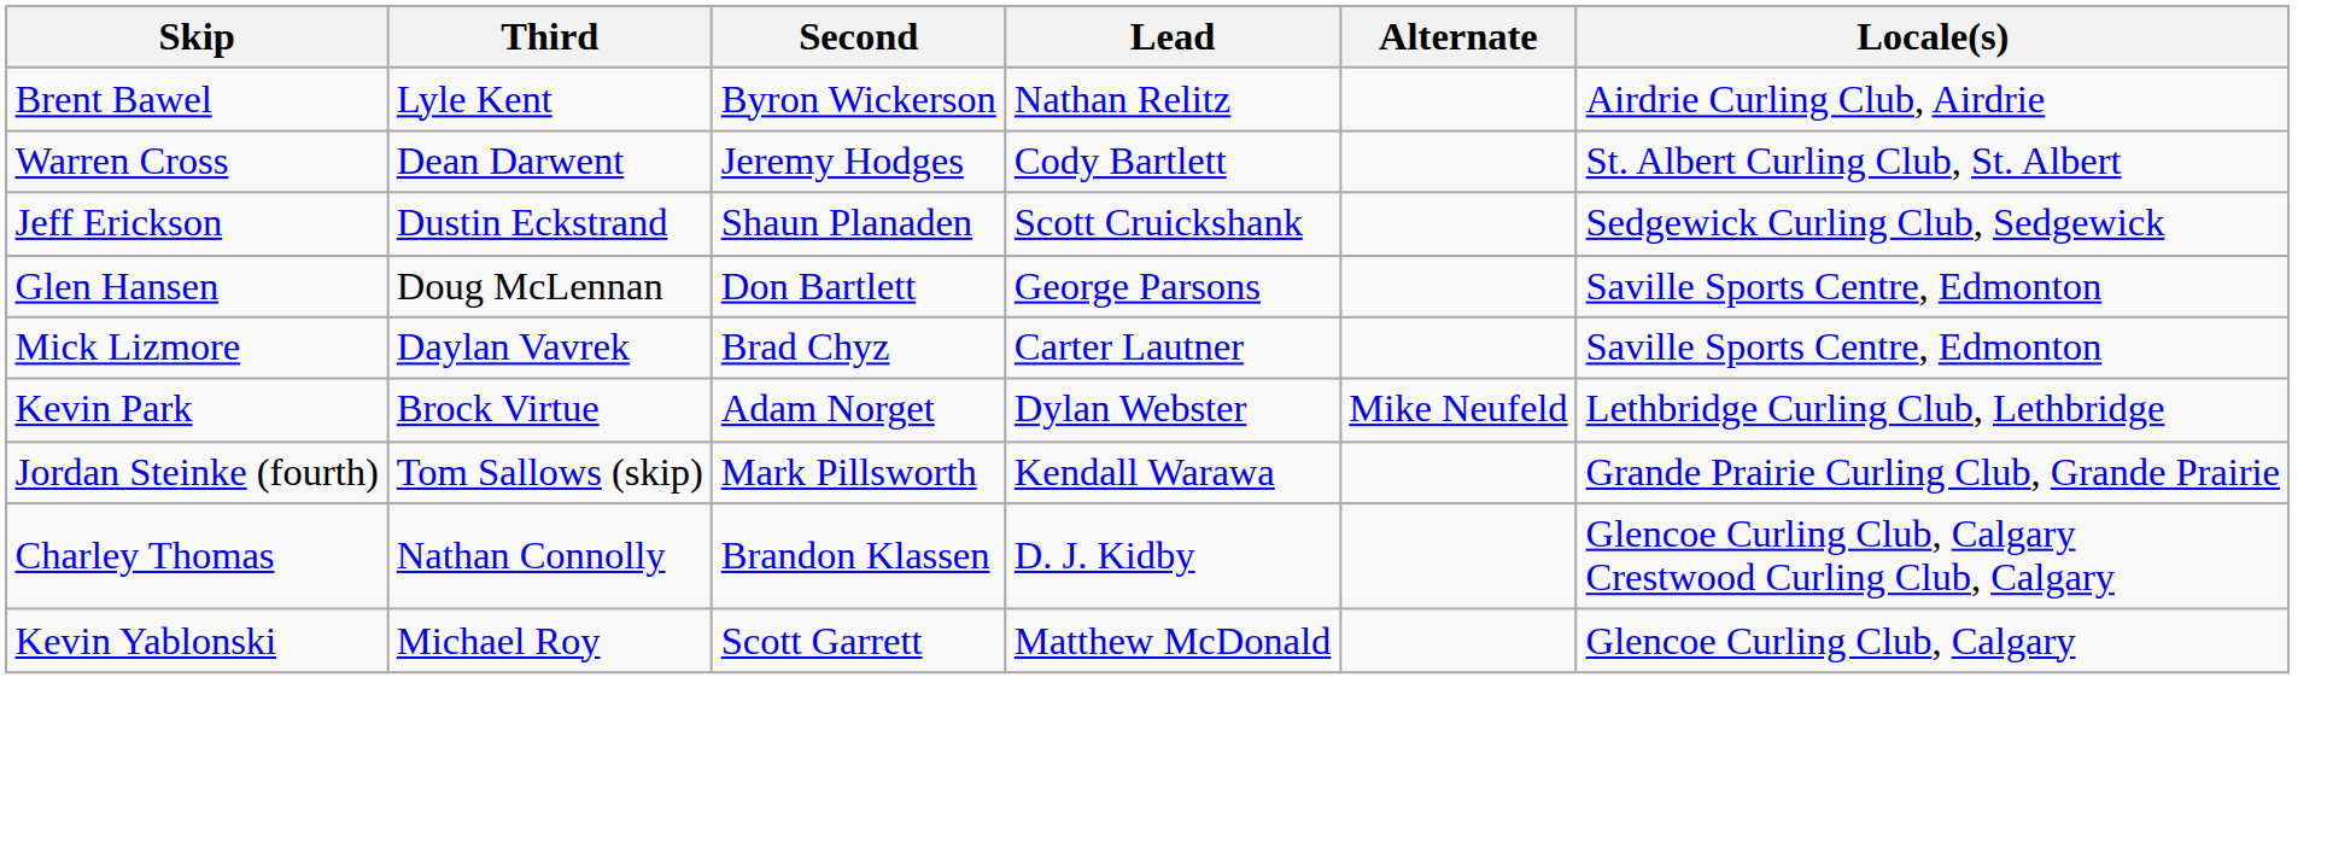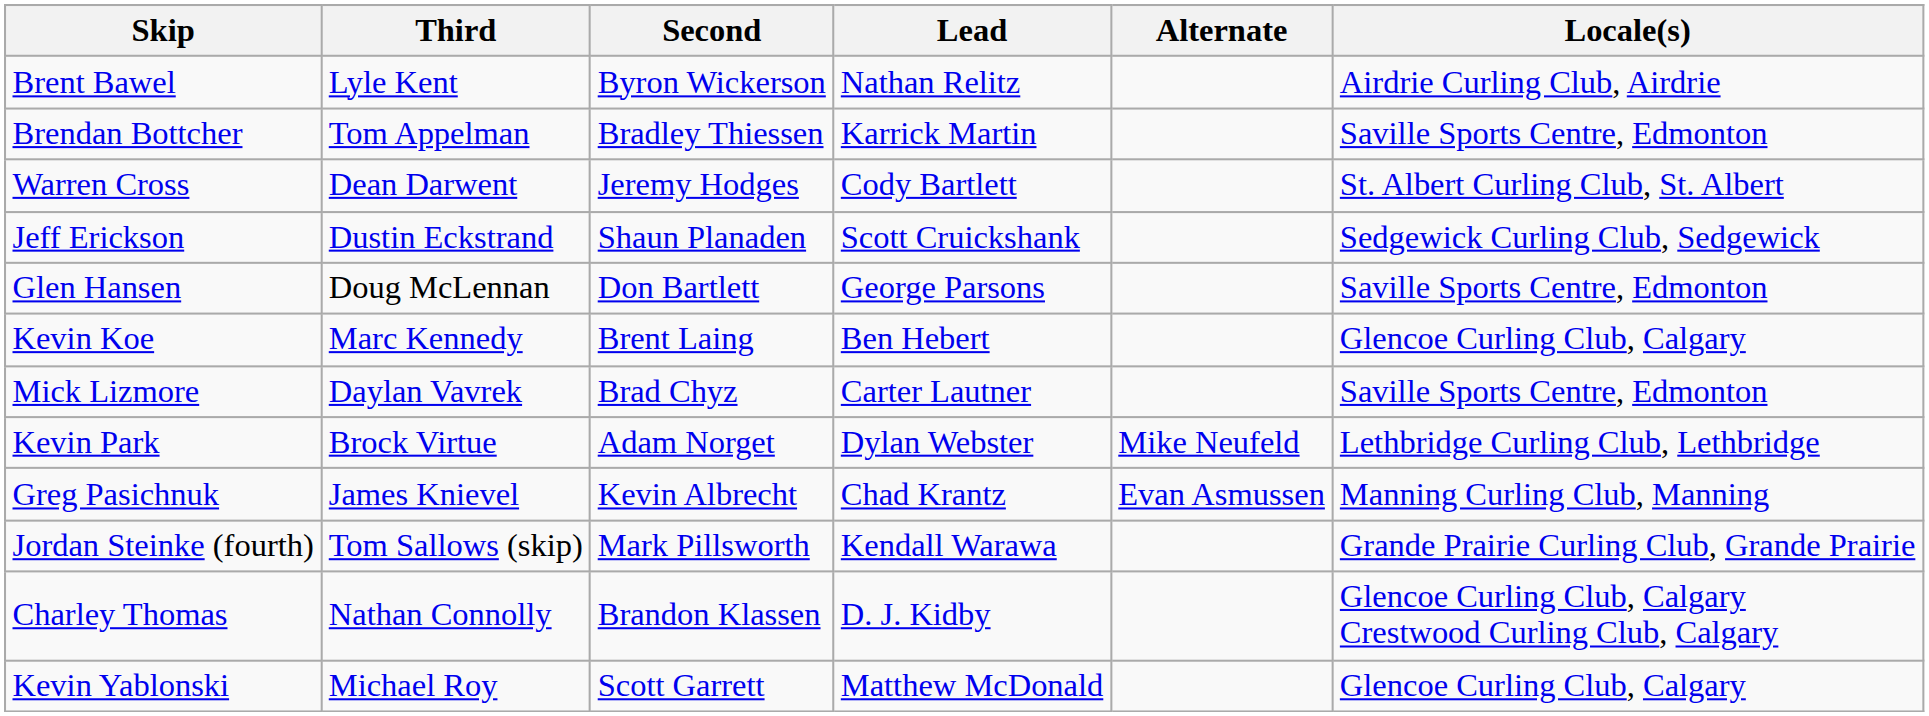+ row: Brendan Bottcher | Tom Appelman | Bradley Thiessen | Karrick Martin | Saville Sports Centre, Edmonton
+ row: Kevin Koe | Marc Kennedy | Brent Laing | Ben Hebert | Glencoe Curling Club, Calgary
+ row: Greg Pasichnuk | James Knievel | Kevin Albrecht | Chad Krantz | Evan Asmussen | Manning Curling Club, Manning
